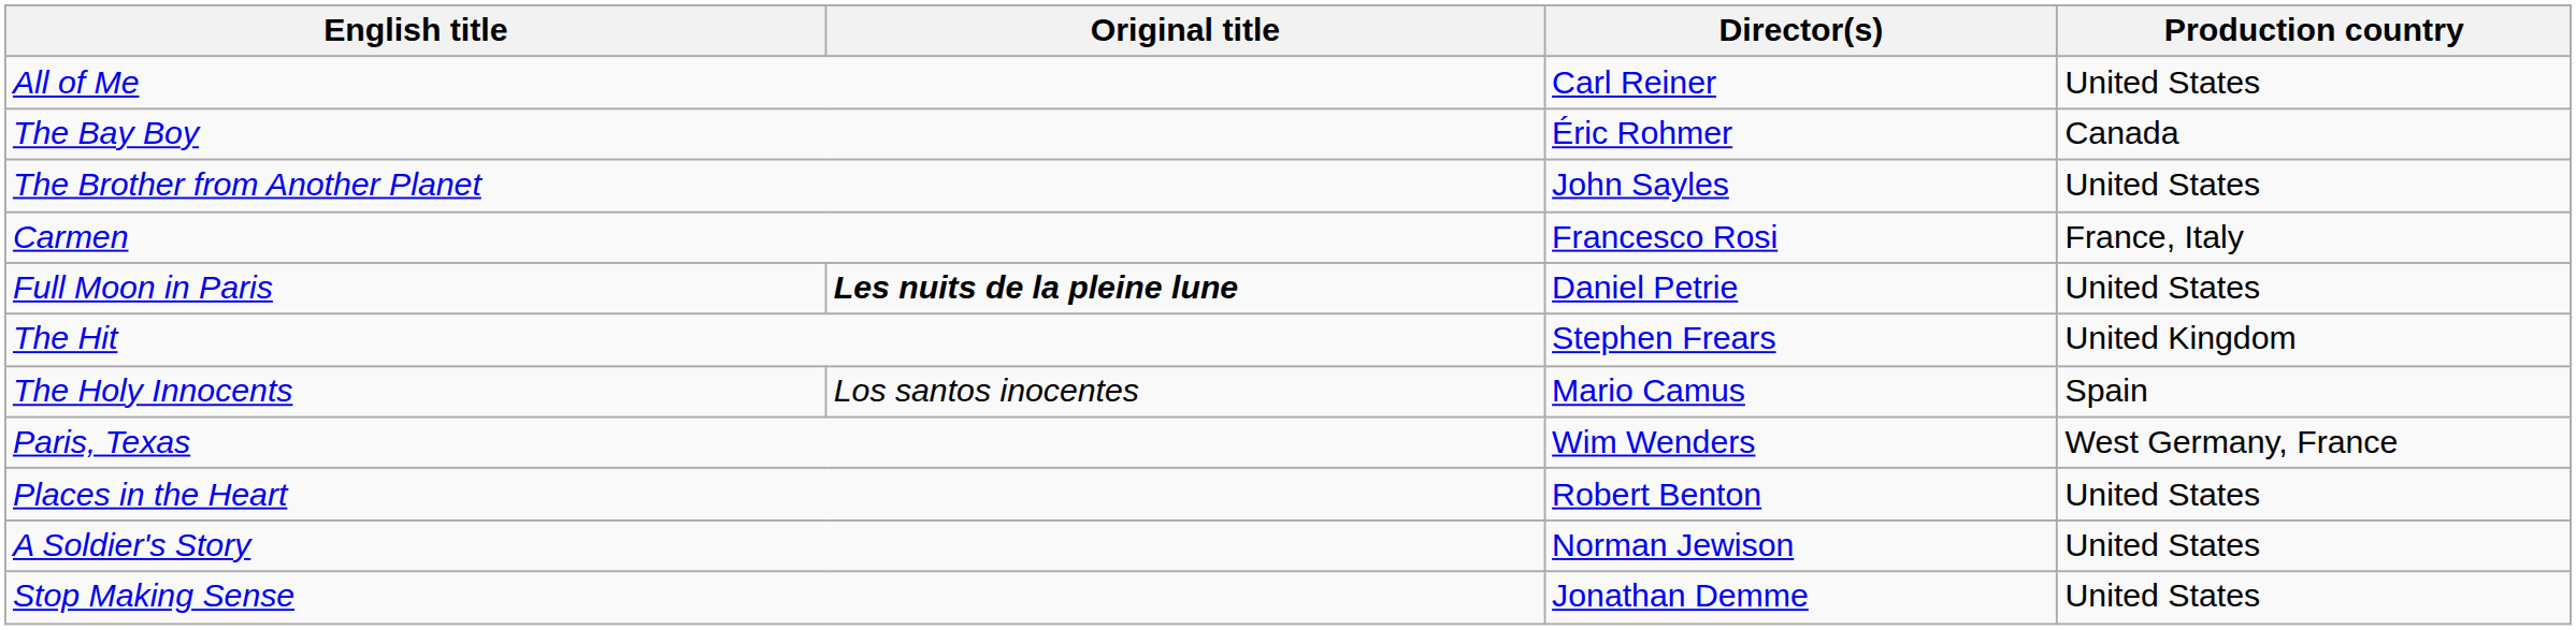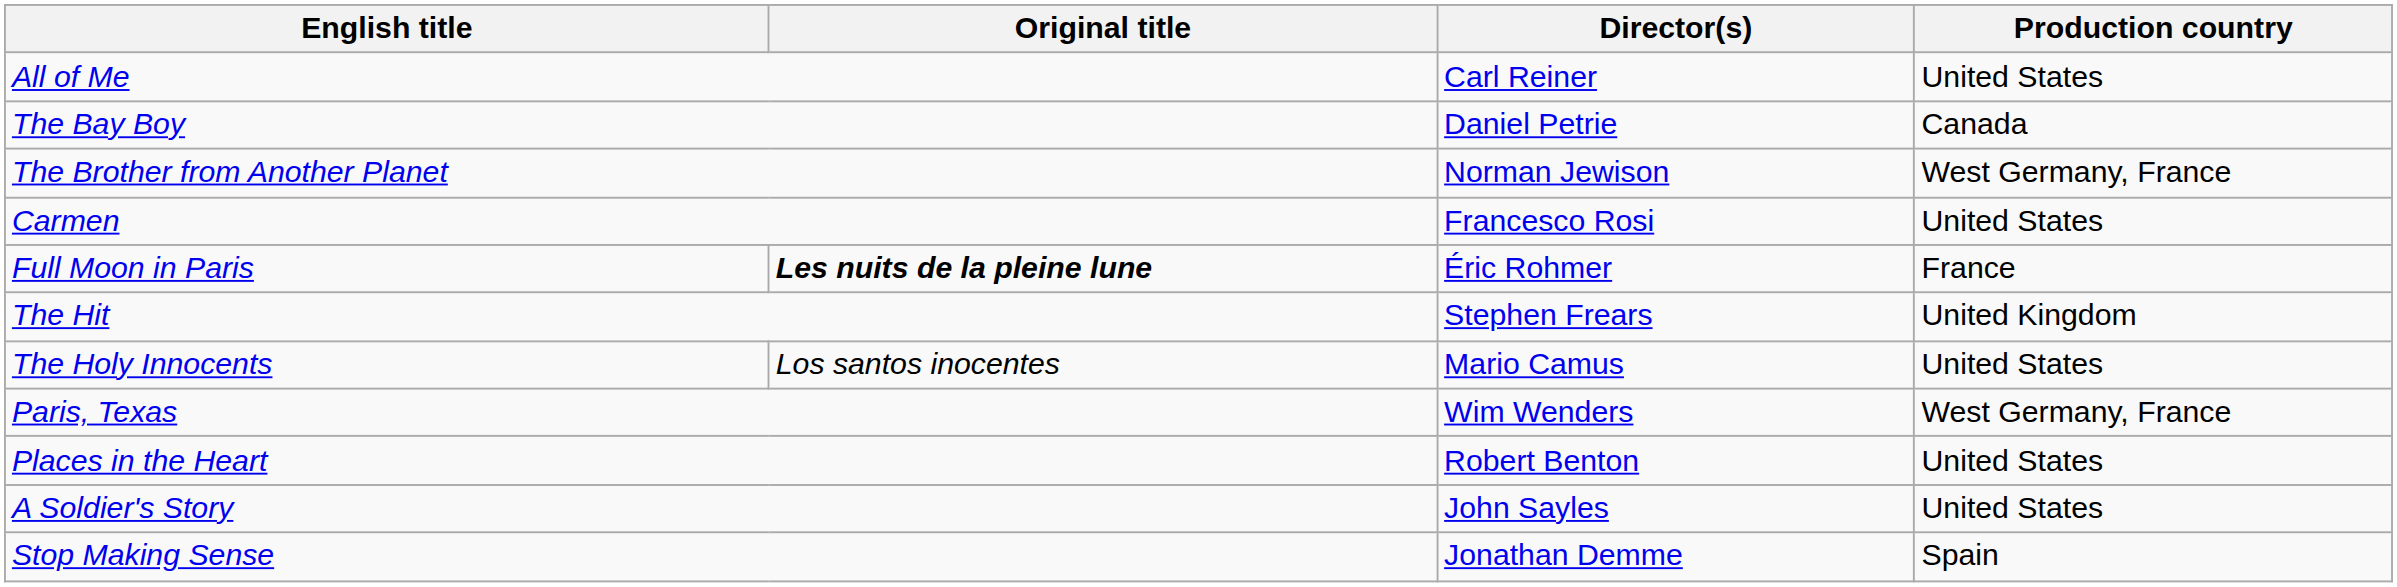The Bay Boy | Director(s): Éric Rohmer -> Daniel Petrie
The Brother from Another Planet | Director(s): John Sayles -> Norman Jewison
The Brother from Another Planet | Production country: United States -> West Germany, France
Carmen | Production country: France, Italy -> United States
Full Moon in Paris | Director(s): Daniel Petrie -> Éric Rohmer
Full Moon in Paris | Production country: United States -> France
The Holy Innocents | Production country: Spain -> United States
A Soldier's Story | Director(s): Norman Jewison -> John Sayles
Stop Making Sense | Production country: United States -> Spain
